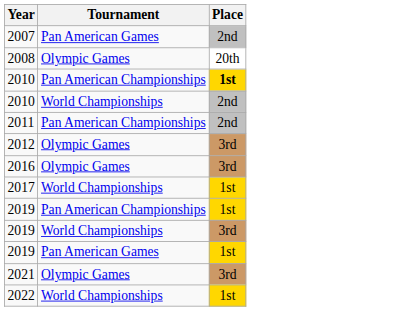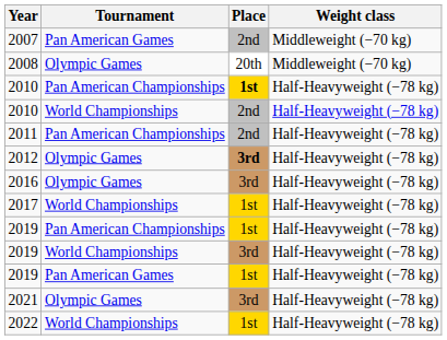+ column: Weight class | Middleweight (−70 kg) | Middleweight (−70 kg) | Half-Heavyweight (−78 kg) | Half-Heavyweight (−78 kg) | Half-Heavyweight (−78 kg) | Half-Heavyweight (−78 kg) | Half-Heavyweight (−78 kg) | Half-Heavyweight (−78 kg) | Half-Heavyweight (−78 kg) | Half-Heavyweight (−78 kg) | Half-Heavyweight (−78 kg) | Half-Heavyweight (−78 kg) | Half-Heavyweight (−78 kg)
2012 | Place: normal -> bold
